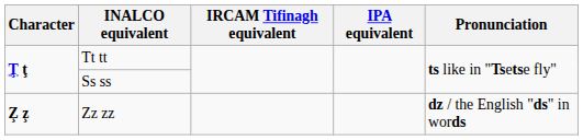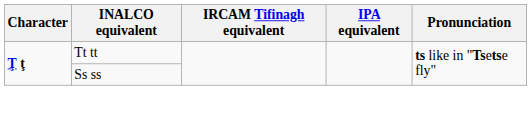- row: Z̧ z̧ | Zz zz | dz / the English "ds" in words
